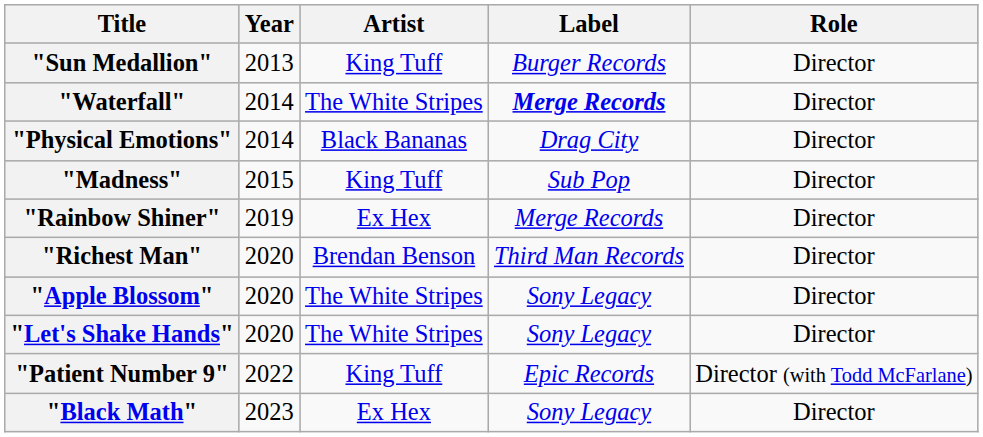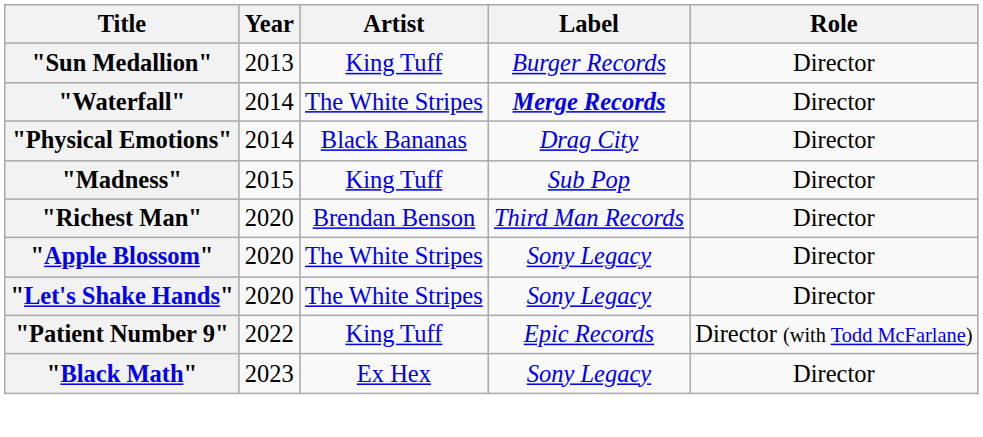- row: "Rainbow Shiner" | 2019 | Ex Hex | Merge Records | Director
